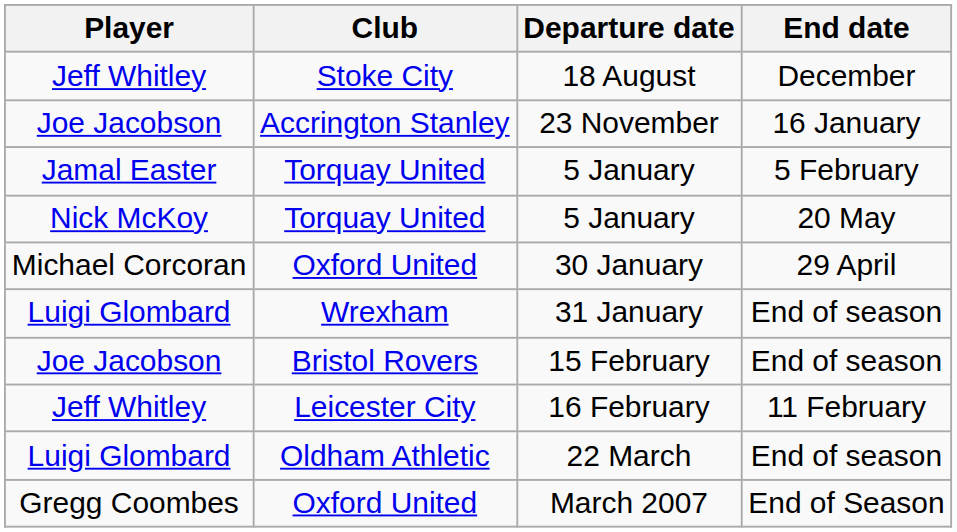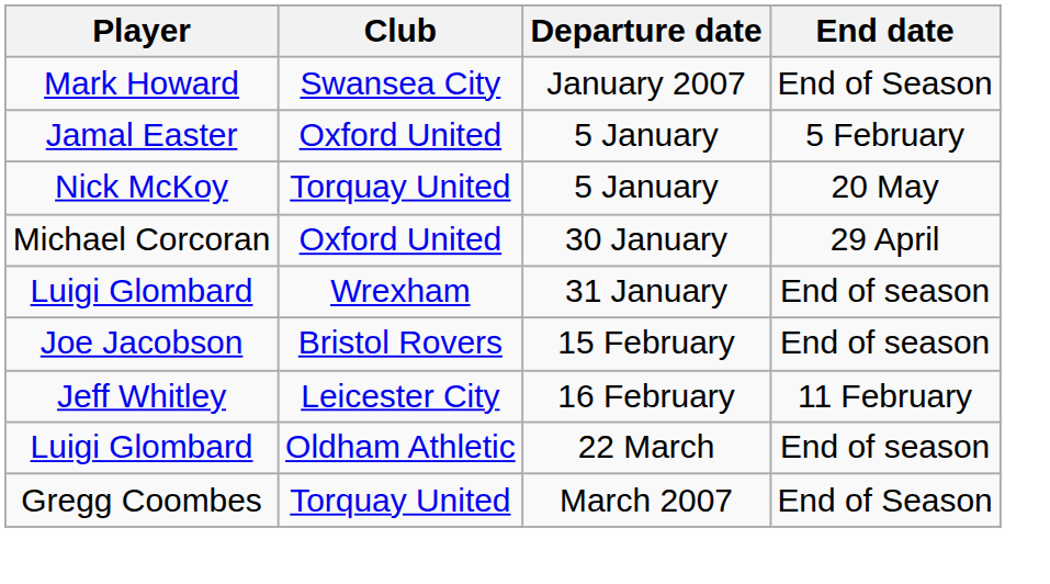- row: Jeff Whitley | Stoke City | 18 August | December
- row: Joe Jacobson | Accrington Stanley | 23 November | 16 January
+ row: Mark Howard | Swansea City | January 2007 | End of Season
Jamal Easter / 5 January | Club: Torquay United -> Oxford United
March 2007 | Club: Oxford United -> Torquay United
